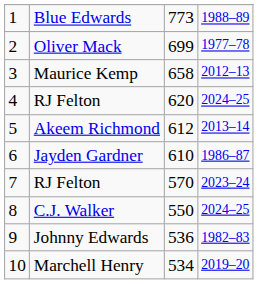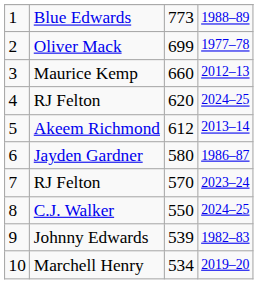Maurice Kemp | column 3: 658 -> 660
Jayden Gardner | column 3: 610 -> 580
Johnny Edwards | column 3: 536 -> 539
